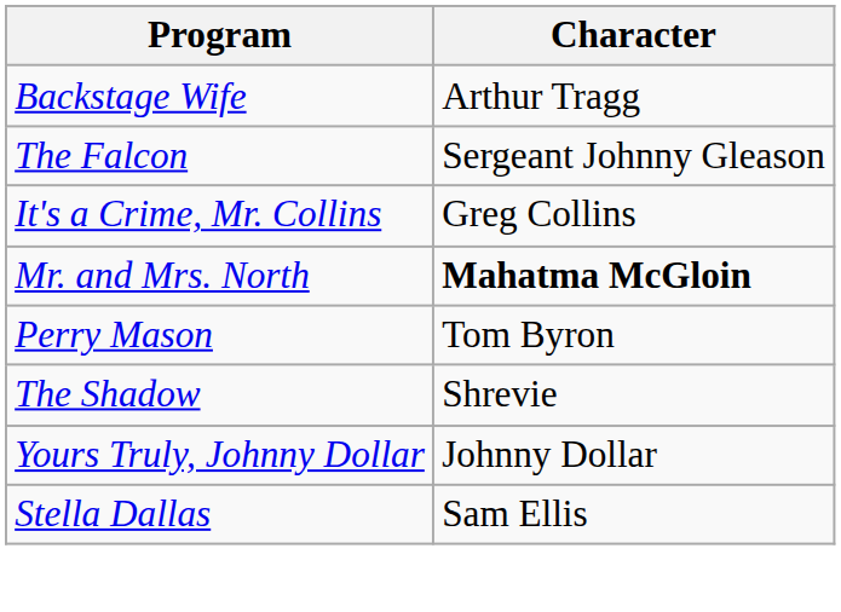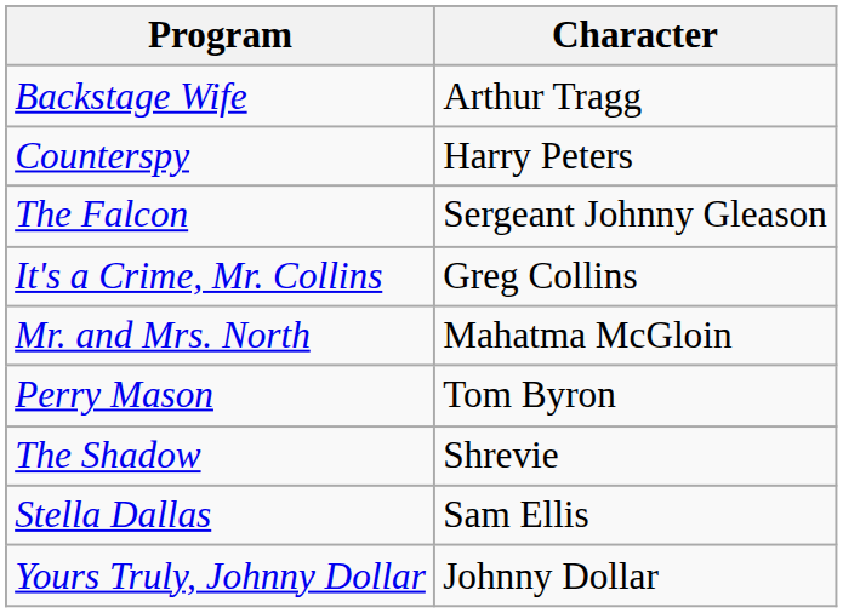+ row: Counterspy | Harry Peters
Mr. and Mrs. North | Character: bold -> normal
rows swapped: Stella Dallas <-> Yours Truly, Johnny Dollar
